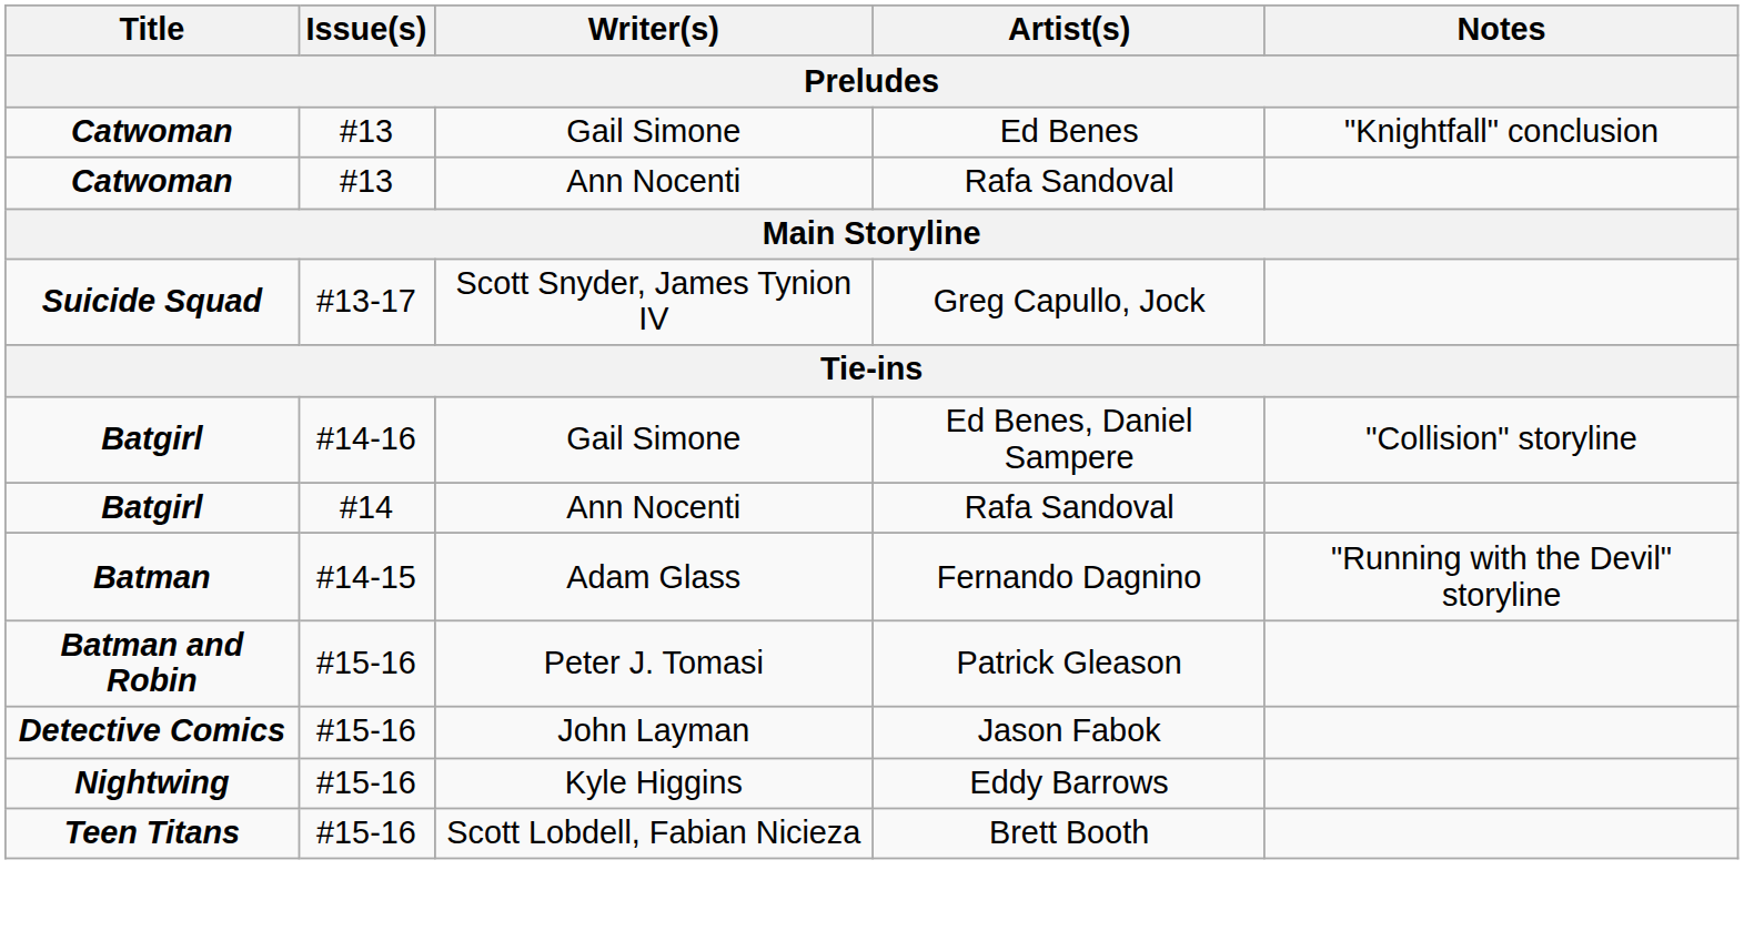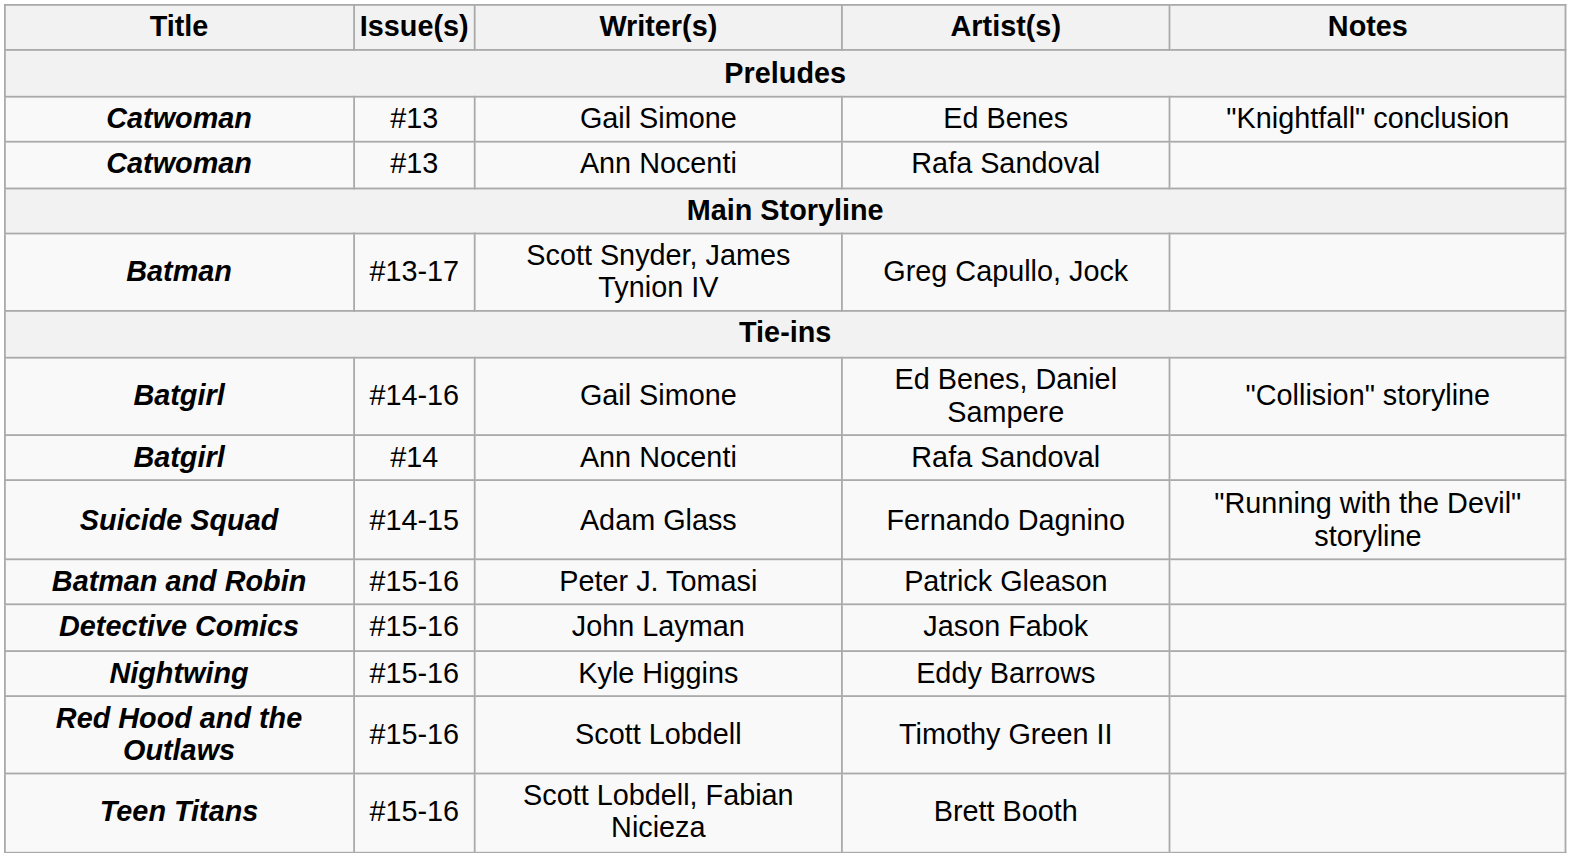Greg Capullo, Jock | Title: Suicide Squad -> Batman
Fernando Dagnino | Title: Batman -> Suicide Squad
+ row: Red Hood and the Outlaws | #15-16 | Scott Lobdell | Timothy Green II
